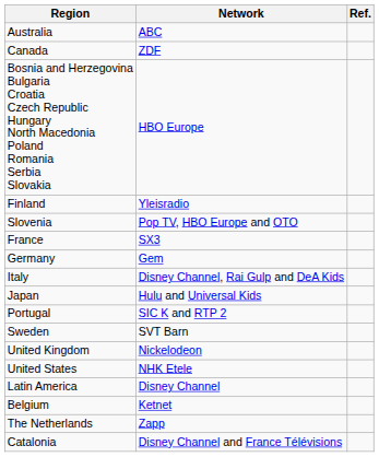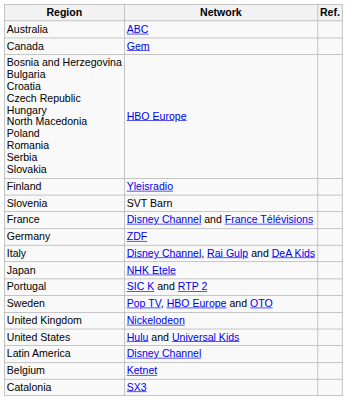Canada | Network: ZDF -> Gem
Slovenia | Network: Pop TV, HBO Europe and OTO -> SVT Barn
France | Network: SX3 -> Disney Channel and France Télévisions
Germany | Network: Gem -> ZDF
Japan | Network: Hulu and Universal Kids -> NHK Etele
Sweden | Network: SVT Barn -> Pop TV, HBO Europe and OTO
United States | Network: NHK Etele -> Hulu and Universal Kids
- row: The Netherlands | Zapp
Catalonia | Network: Disney Channel and France Télévisions -> SX3
